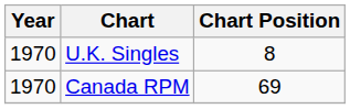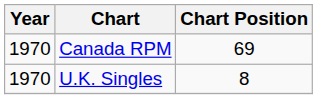rows swapped: U.K. Singles <-> Canada RPM
